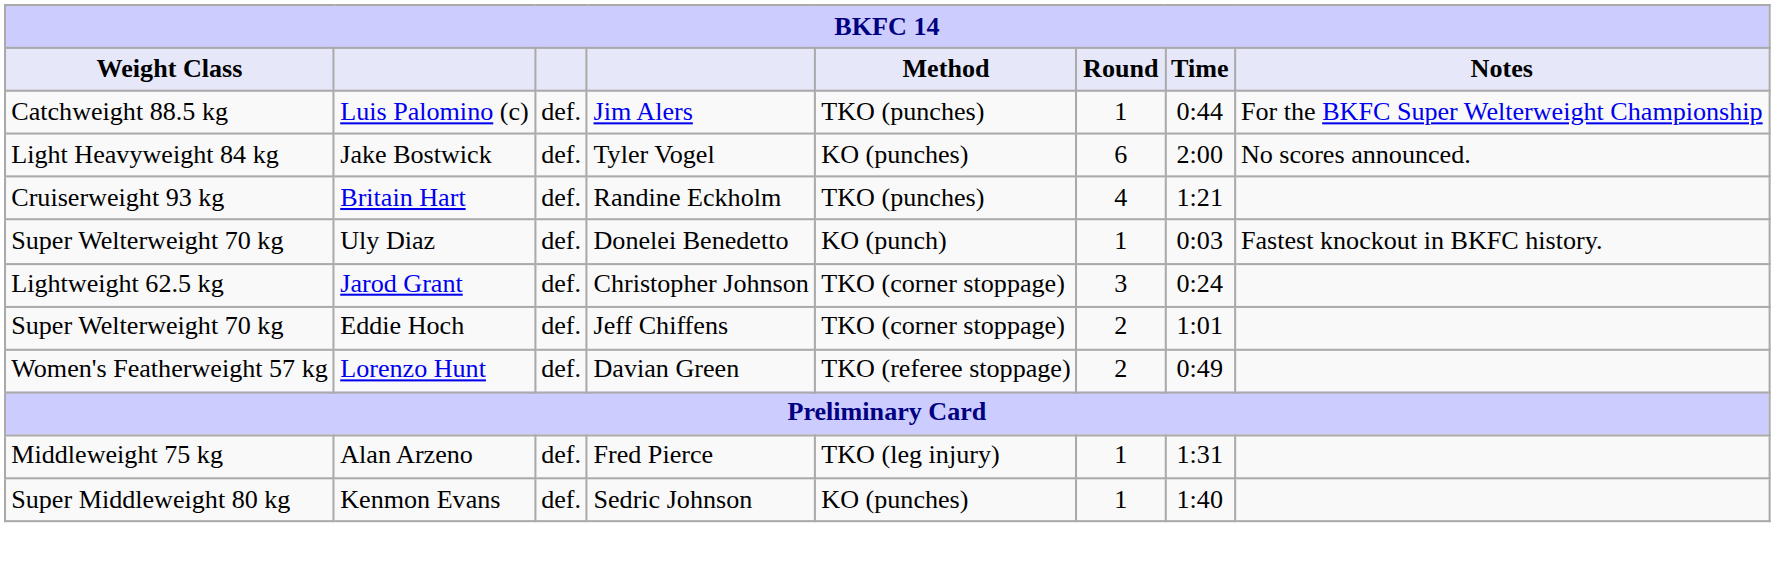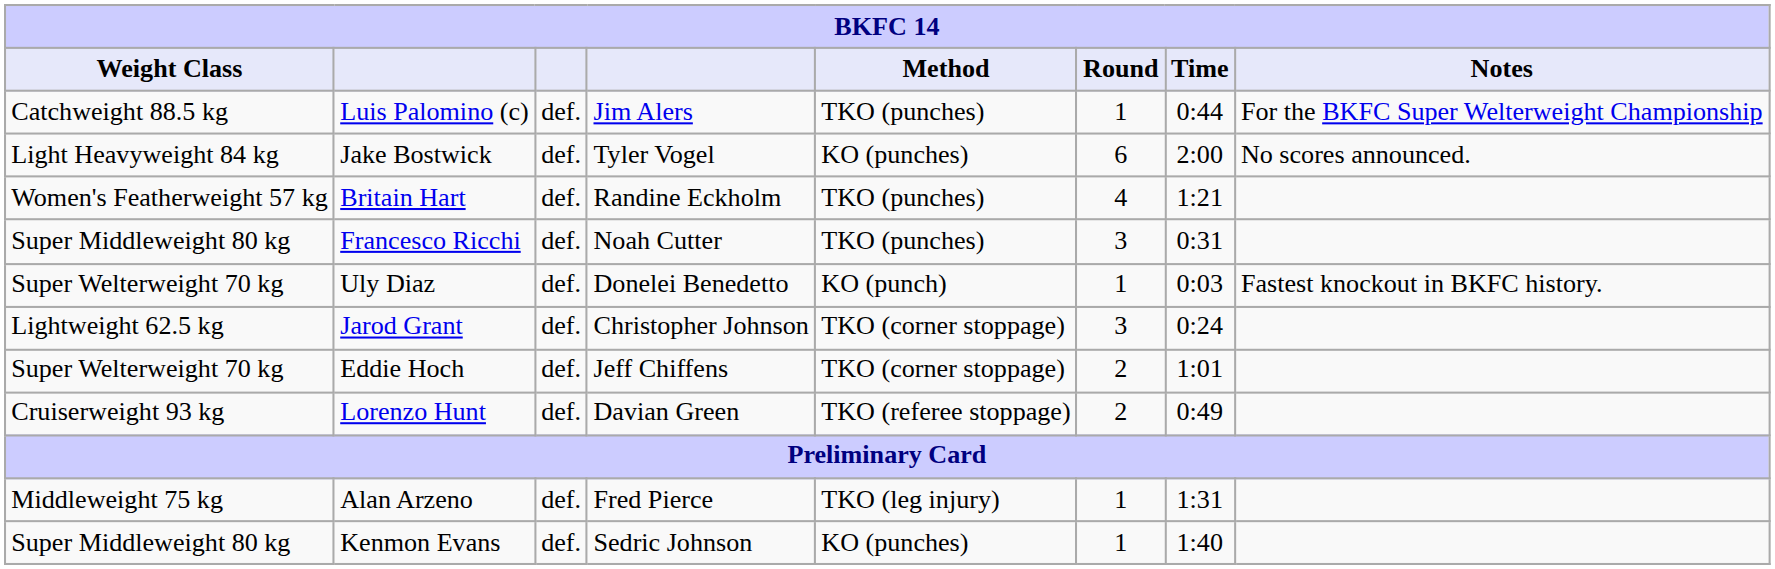Britain Hart | Weight Class: Cruiserweight 93 kg -> Women's Featherweight 57 kg
+ row: Super Middleweight 80 kg | Francesco Ricchi | def. | Noah Cutter | TKO (punches) | 3 | 0:31
Lorenzo Hunt | Weight Class: Women's Featherweight 57 kg -> Cruiserweight 93 kg
